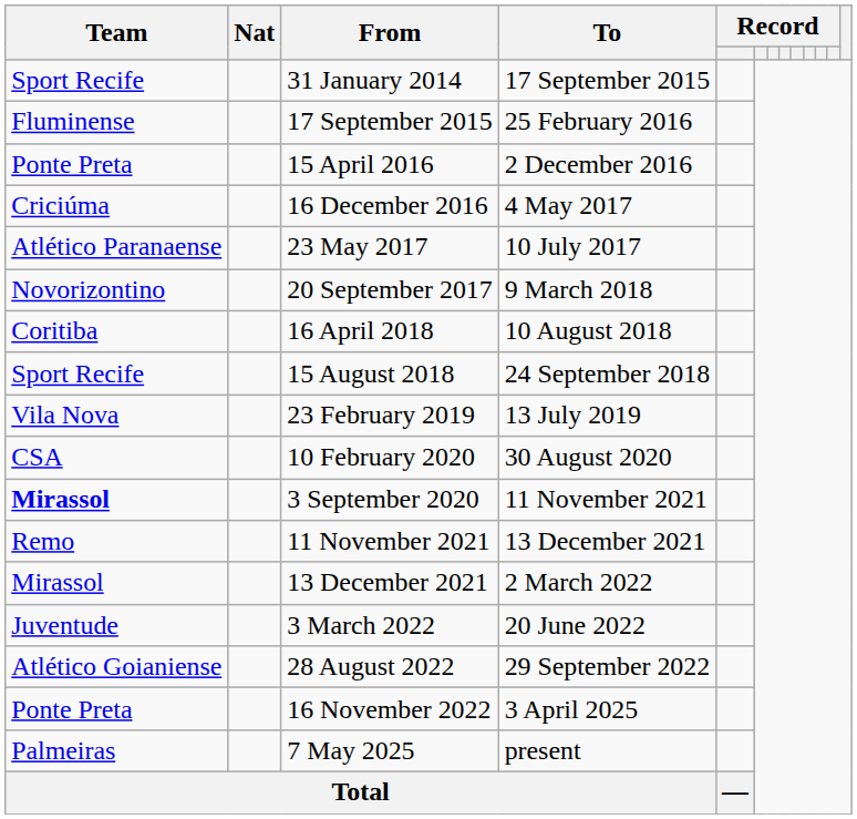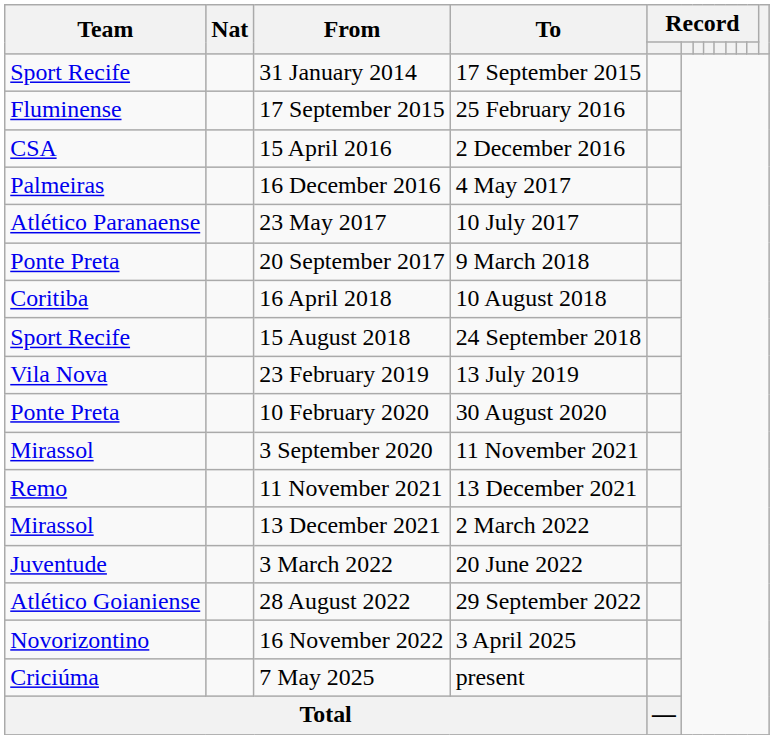15 April 2016 | Team: Ponte Preta -> CSA
16 December 2016 | Team: Criciúma -> Palmeiras
20 September 2017 | Team: Novorizontino -> Ponte Preta
10 February 2020 | Team: CSA -> Ponte Preta
3 September 2020 | Team: bold -> normal
16 November 2022 | Team: Ponte Preta -> Novorizontino
7 May 2025 | Team: Palmeiras -> Criciúma
